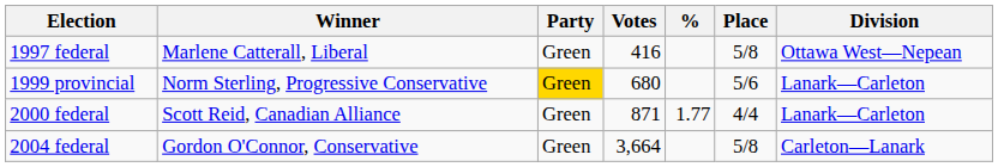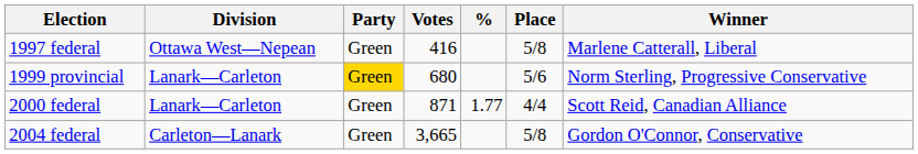columns swapped: Division <-> Winner
2004 federal | Votes: 3,664 -> 3,665
